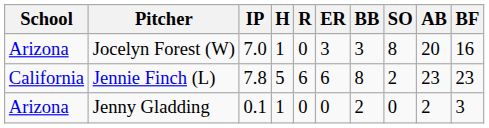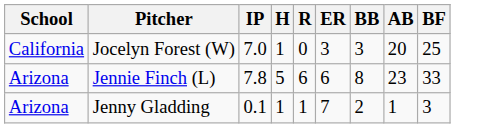- column: SO | 8 | 2 | 0
Jocelyn Forest (W) | School: Arizona -> California
Jocelyn Forest (W) | BF: 16 -> 25
Jennie Finch (L) | School: California -> Arizona
Jennie Finch (L) | BF: 23 -> 33
Jenny Gladding | R: 0 -> 1
Jenny Gladding | ER: 0 -> 7
Jenny Gladding | AB: 2 -> 1
